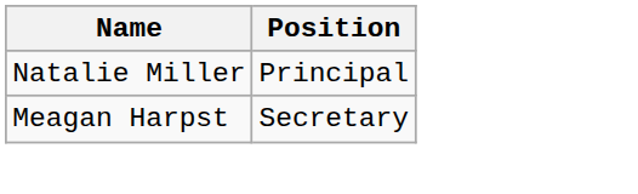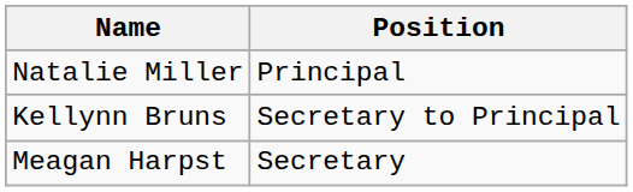+ row: Kellynn Bruns | Secretary to Principal
